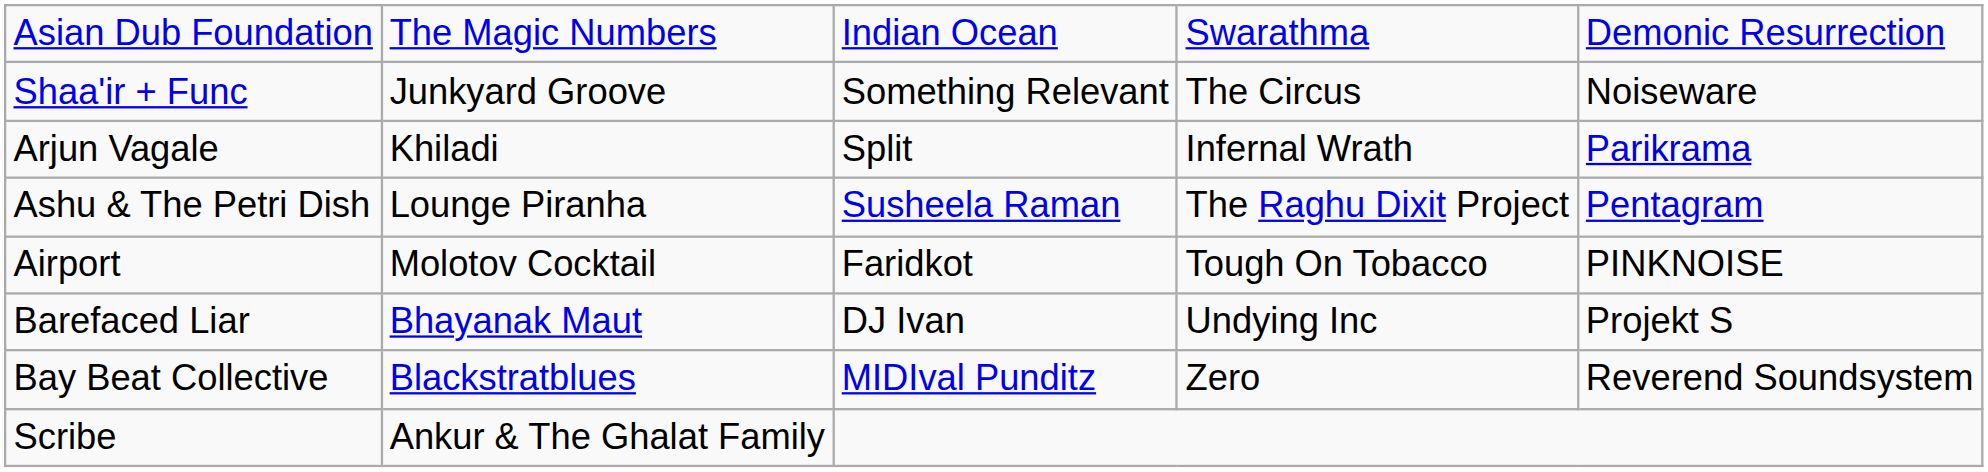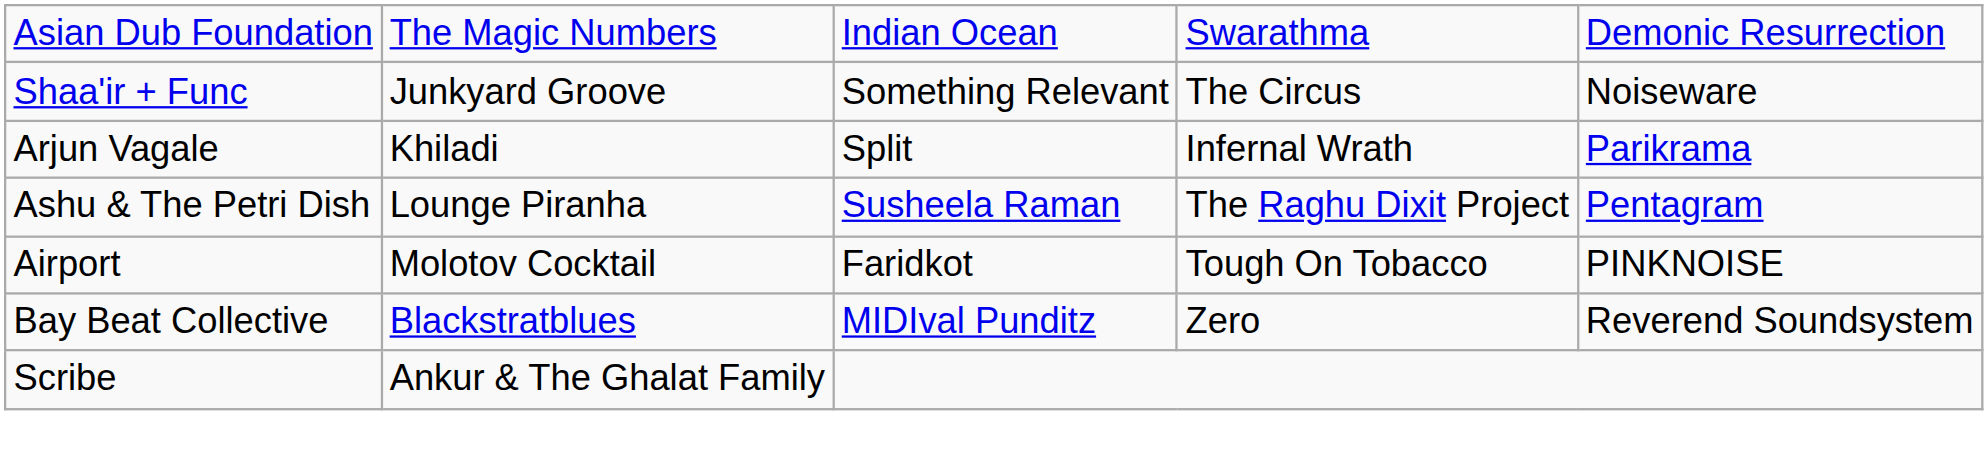- row: Barefaced Liar | Bhayanak Maut | DJ Ivan | Undying Inc | Projekt S
